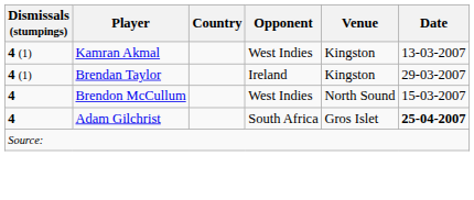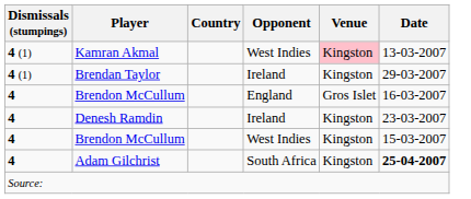Kamran Akmal | Venue: no background -> pink background
+ row: 4 | Brendon McCullum | England | Gros Islet | 16-03-2007
+ row: 4 | Denesh Ramdin | Ireland | Kingston | 23-03-2007
Brendon McCullum / West Indies | Venue: North Sound -> Kingston
Adam Gilchrist | Venue: Gros Islet -> Kingston
